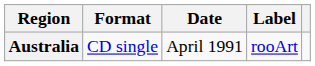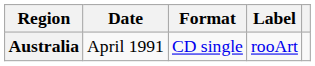columns swapped: Date <-> Format
